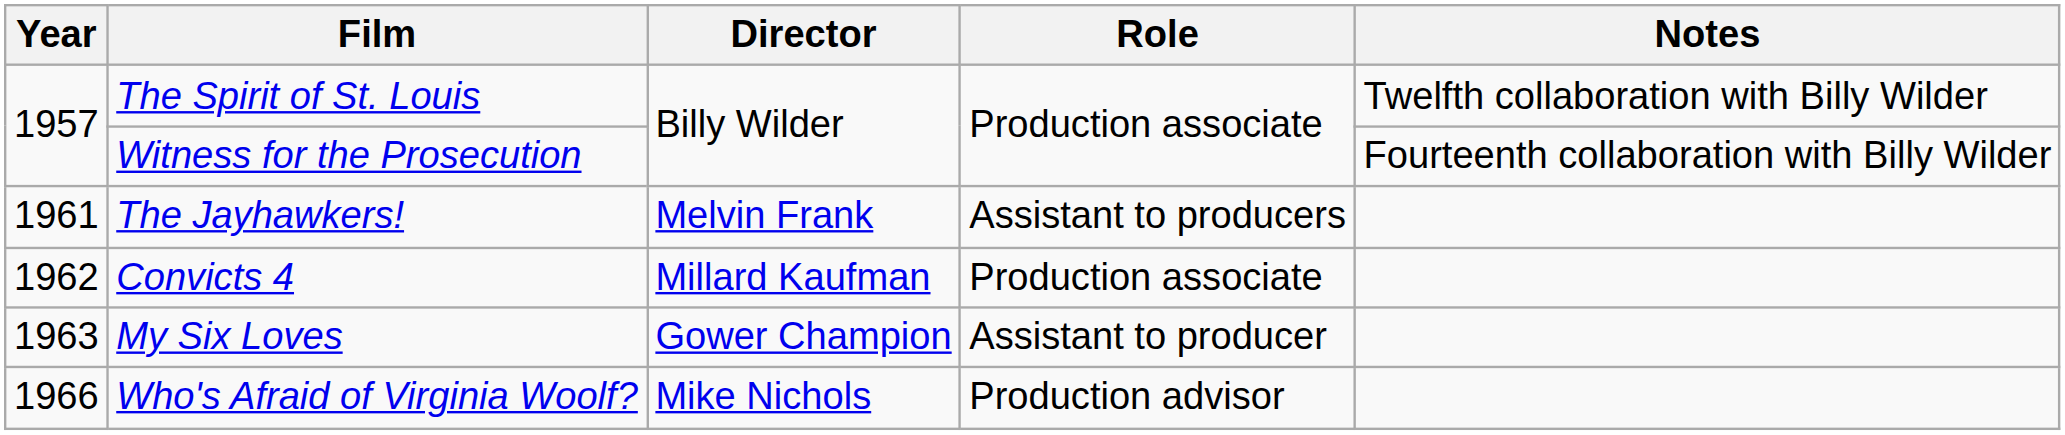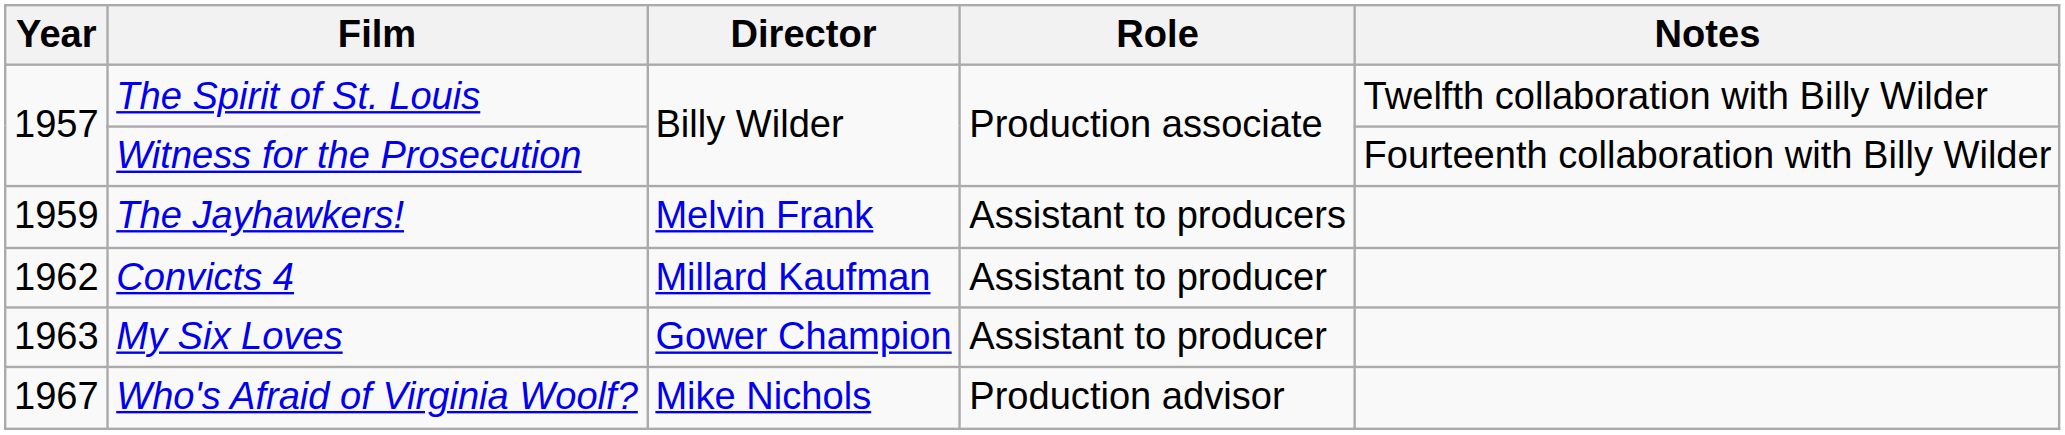The Jayhawkers! | Year: 1961 -> 1959
Convicts 4 | Role: Production associate -> Assistant to producer
Who's Afraid of Virginia Woolf? | Year: 1966 -> 1967
